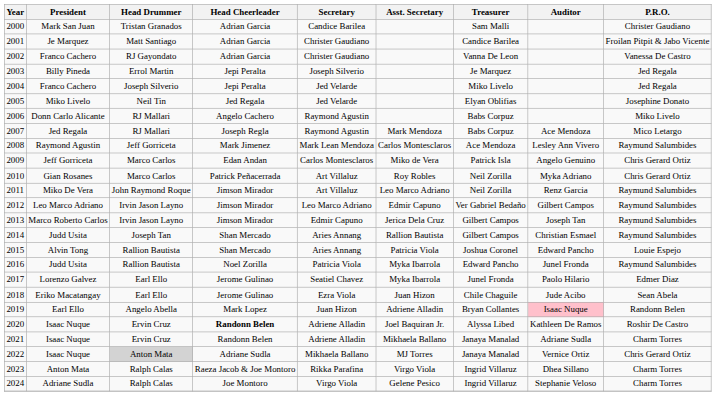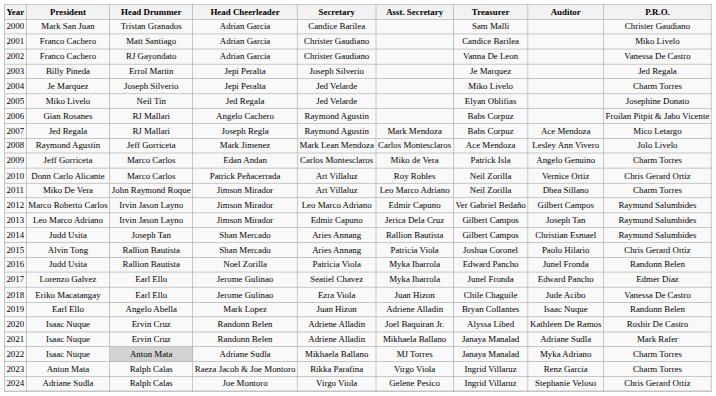2001 | President: Je Marquez -> Franco Cachero
2001 | P.R.O.: Froilan Pitpit & Jabo Vicente -> Miko Livelo
2004 | President: Franco Cachero -> Je Marquez
2004 | P.R.O.: Jed Regala -> Charm Torres
2006 | President: Donn Carlo Alicante -> Gian Rosanes
2006 | P.R.O.: Miko Livelo -> Froilan Pitpit & Jabo Vicente
2008 | P.R.O.: Raymund Salumbides -> Jolo Livelo
2009 | P.R.O.: Chris Gerard Ortiz -> Charm Torres
2010 | President: Gian Rosanes -> Donn Carlo Alicante
2010 | Auditor: Myka Adriano -> Vernice Ortiz
2011 | Auditor: Renz Garcia -> Dhea Sillano
2011 | P.R.O.: Raymund Salumbides -> Charm Torres
2012 | President: Leo Marco Adriano -> Marco Roberto Carlos
2013 | President: Marco Roberto Carlos -> Leo Marco Adriano
2015 | Auditor: Edward Pancho -> Paolo Hilario
2015 | P.R.O.: Louie Espejo -> Chris Gerard Ortiz
2016 | P.R.O.: Raymund Salumbides -> Randonn Belen
2017 | Auditor: Paolo Hilario -> Edward Pancho
2018 | P.R.O.: Sean Abela -> Vanessa De Castro
2019 | Auditor: pink background -> no background
2020 | Head Cheerleader: bold -> normal
2021 | P.R.O.: Charm Torres -> Mark Rafer
2022 | Auditor: Vernice Ortiz -> Myka Adriano
2022 | P.R.O.: Chris Gerard Ortiz -> Charm Torres
2023 | Auditor: Dhea Sillano -> Renz Garcia
2024 | P.R.O.: Charm Torres -> Chris Gerard Ortiz
